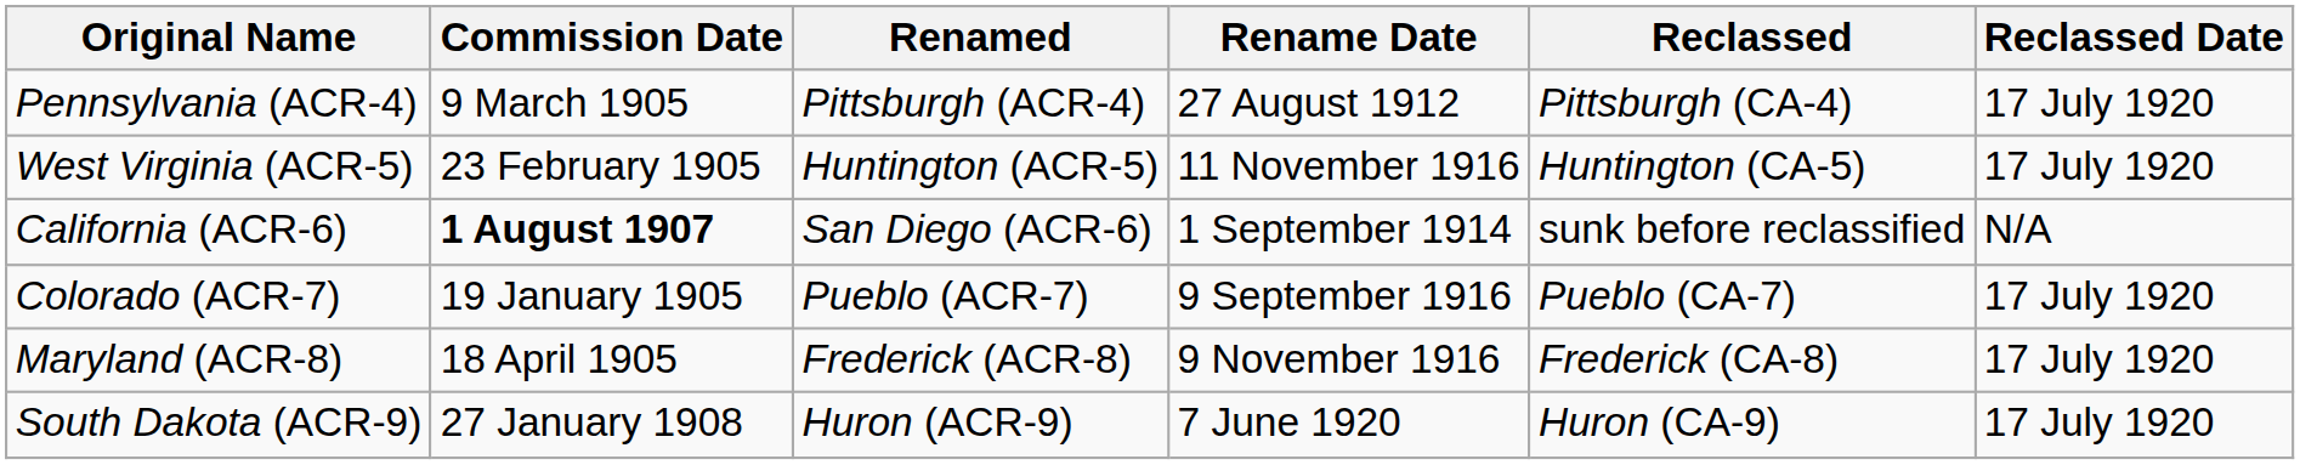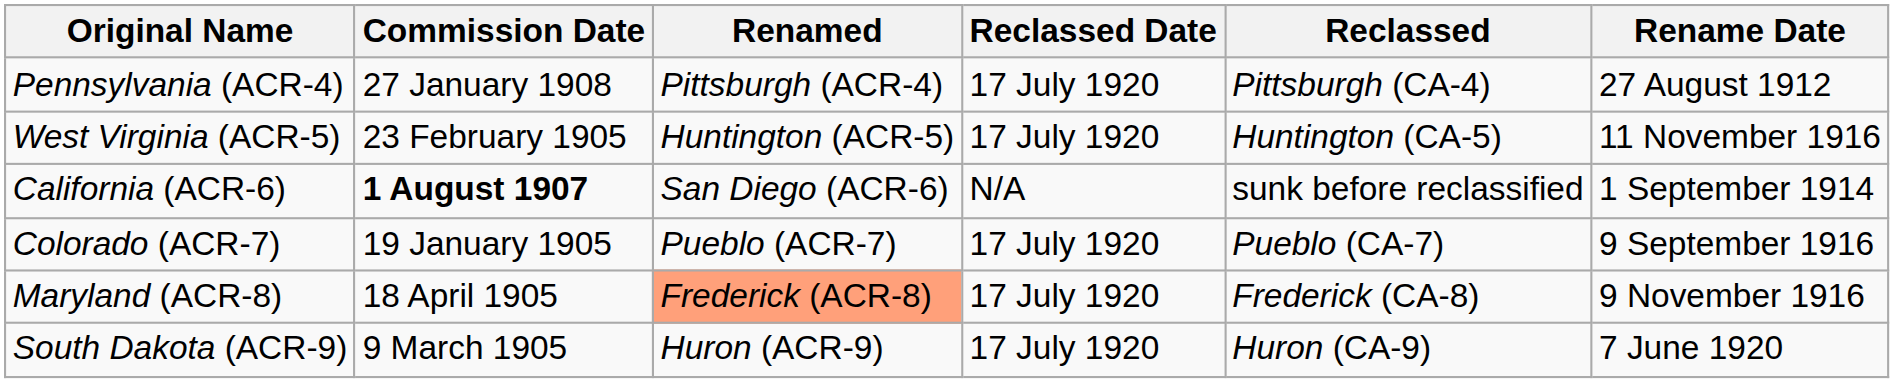columns swapped: Rename Date <-> Reclassed Date
Pennsylvania (ACR-4) | Commission Date: 9 March 1905 -> 27 January 1908
Maryland (ACR-8) | Renamed: no background -> lightsalmon background
South Dakota (ACR-9) | Commission Date: 27 January 1908 -> 9 March 1905
